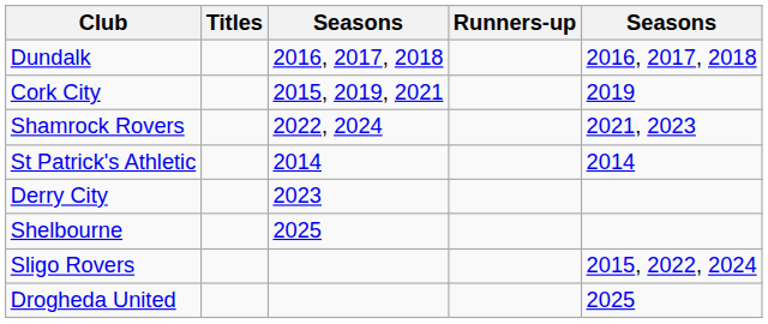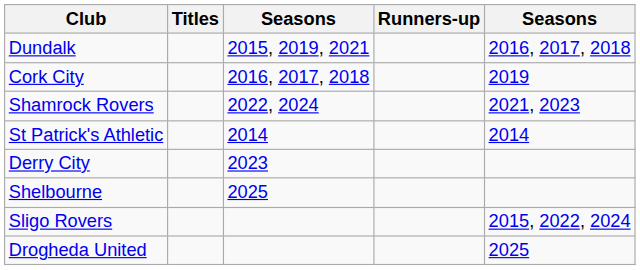Dundalk | column 3: 2016, 2017, 2018 -> 2015, 2019, 2021
Cork City | column 3: 2015, 2019, 2021 -> 2016, 2017, 2018
